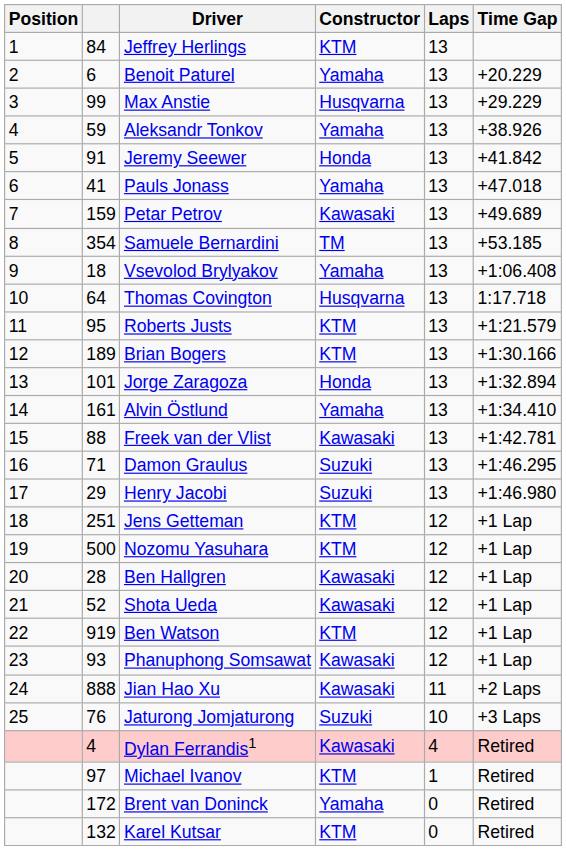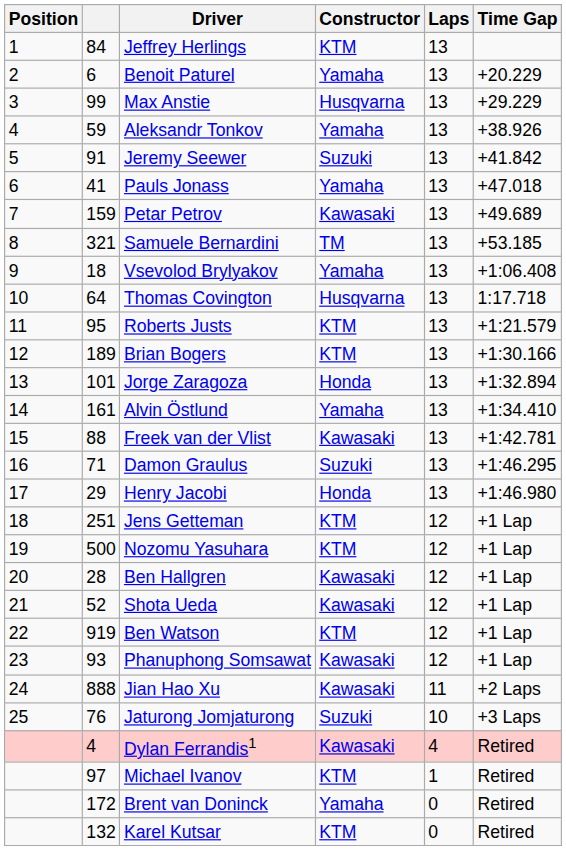Jeremy Seewer | Constructor: Honda -> Suzuki
Samuele Bernardini | column 2: 354 -> 321
Henry Jacobi | Constructor: Suzuki -> Honda
